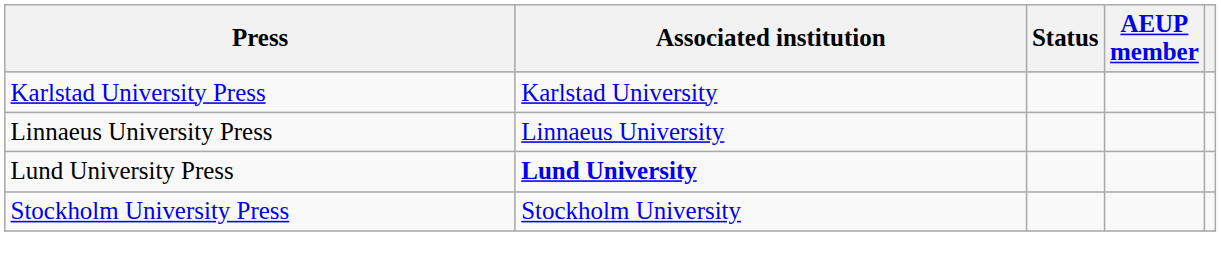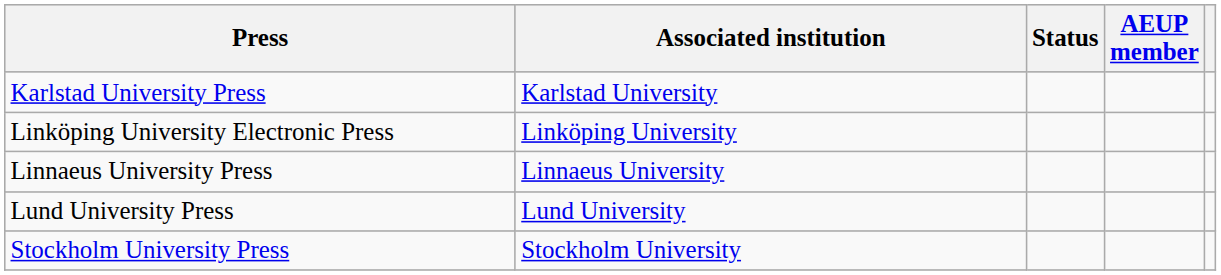+ row: Linköping University Electronic Press | Linköping University
Lund University Press | Associated institution: bold -> normal
